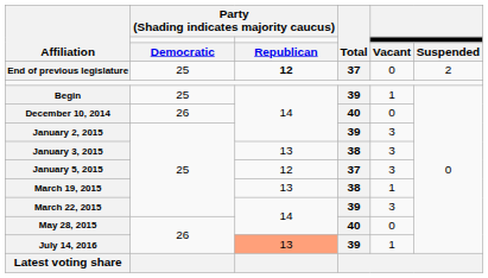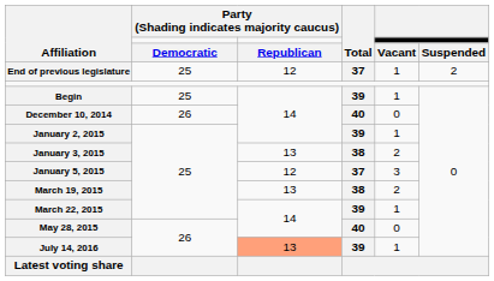End of previous legislature | column 3: bold -> normal
End of previous legislature | column 5: 0 -> 1
January 2, 2015 | column 5: 3 -> 1
January 3, 2015 | column 5: 3 -> 2
March 19, 2015 | column 5: 1 -> 2
March 22, 2015 | column 5: 3 -> 1
